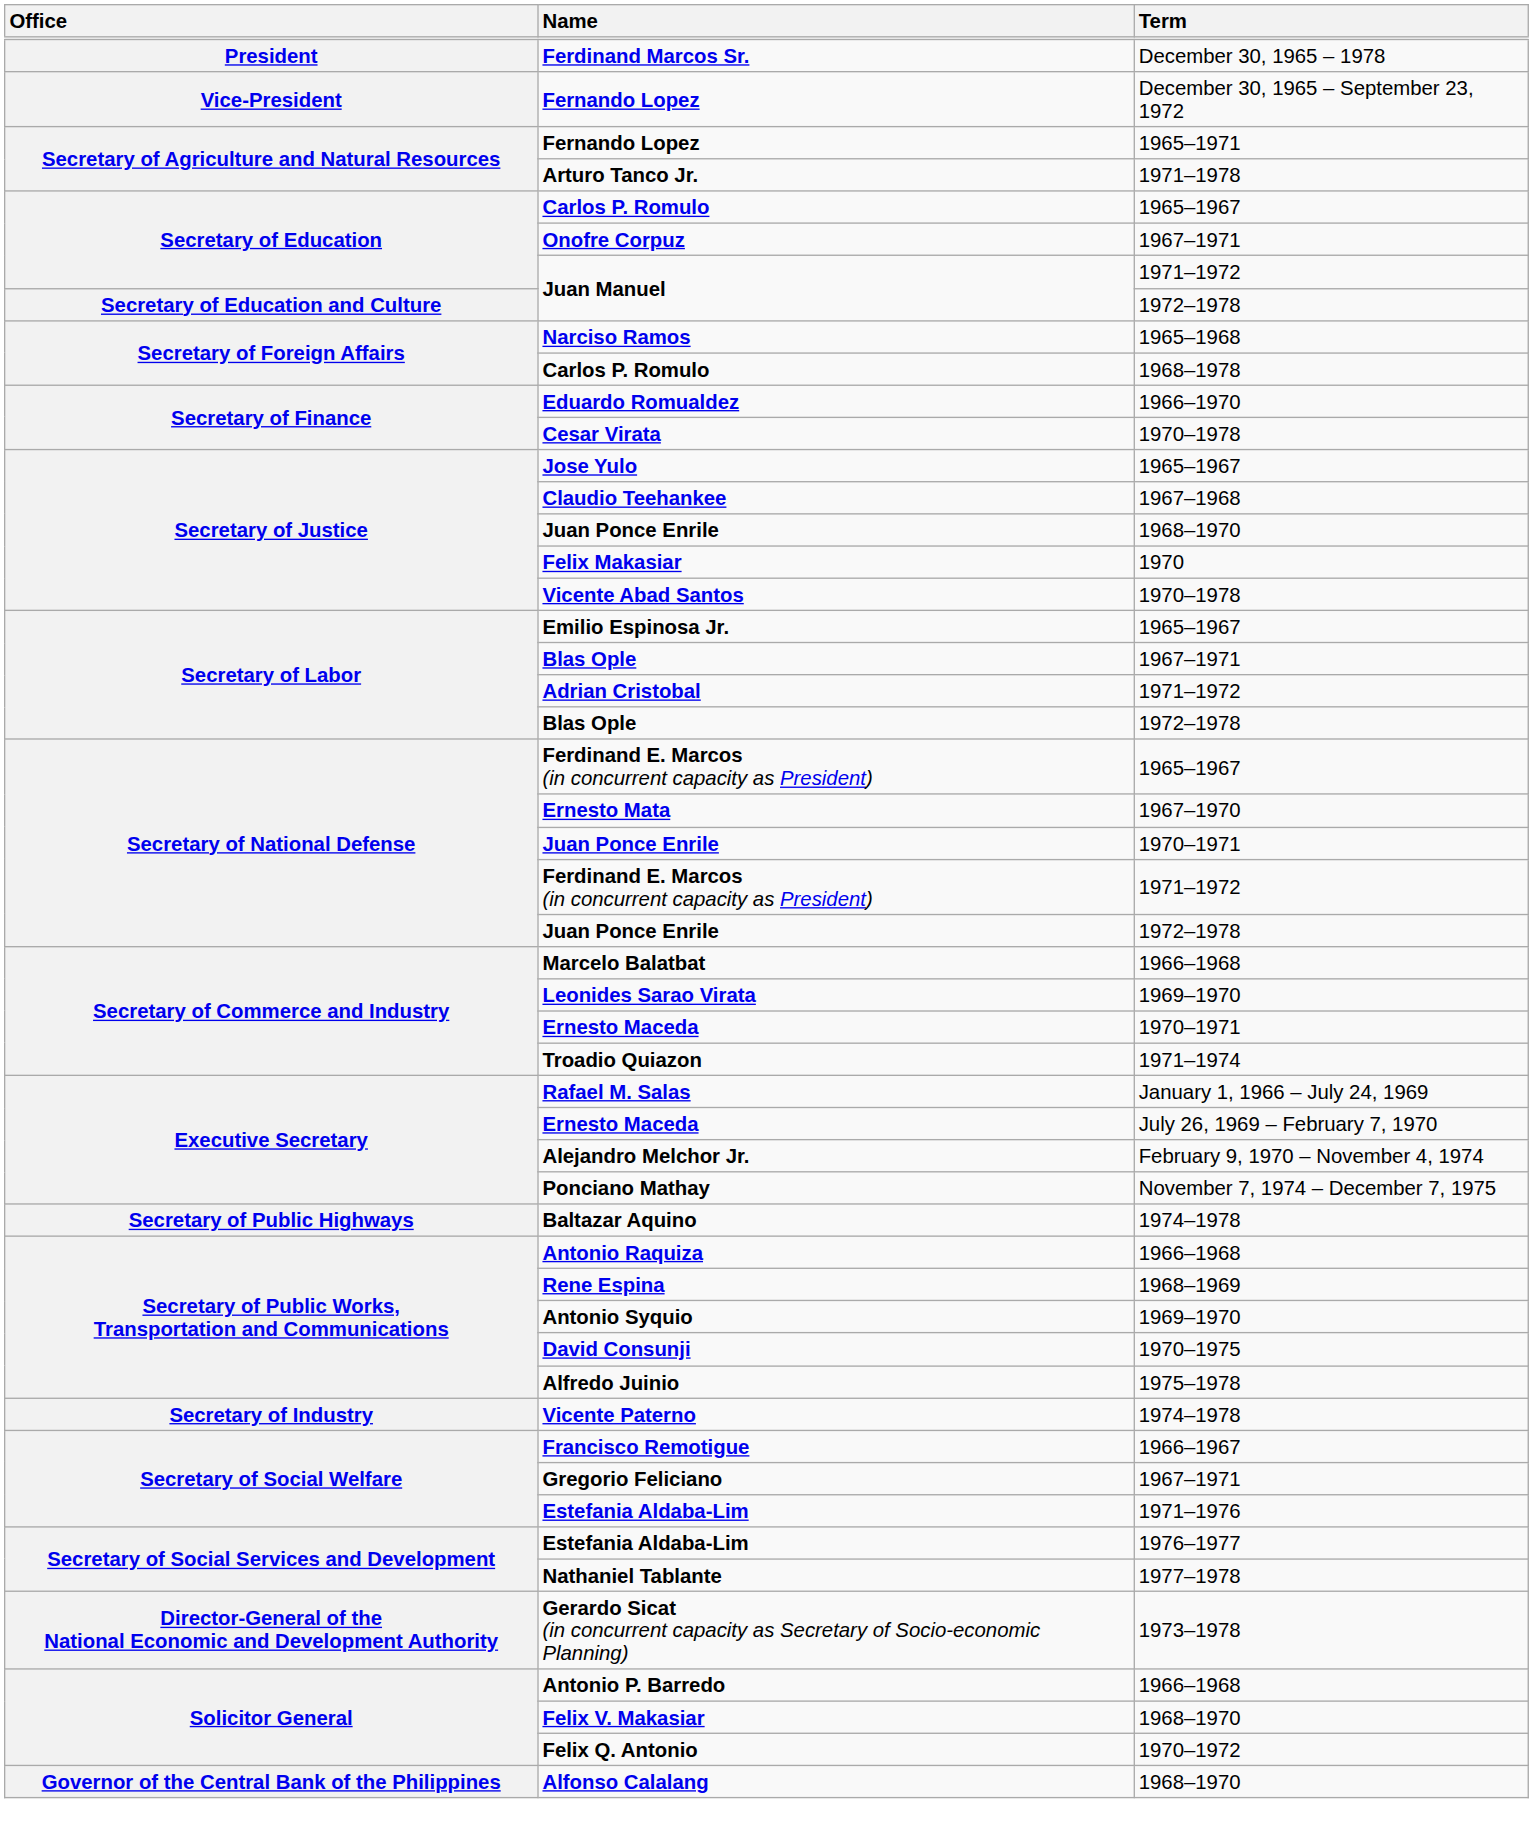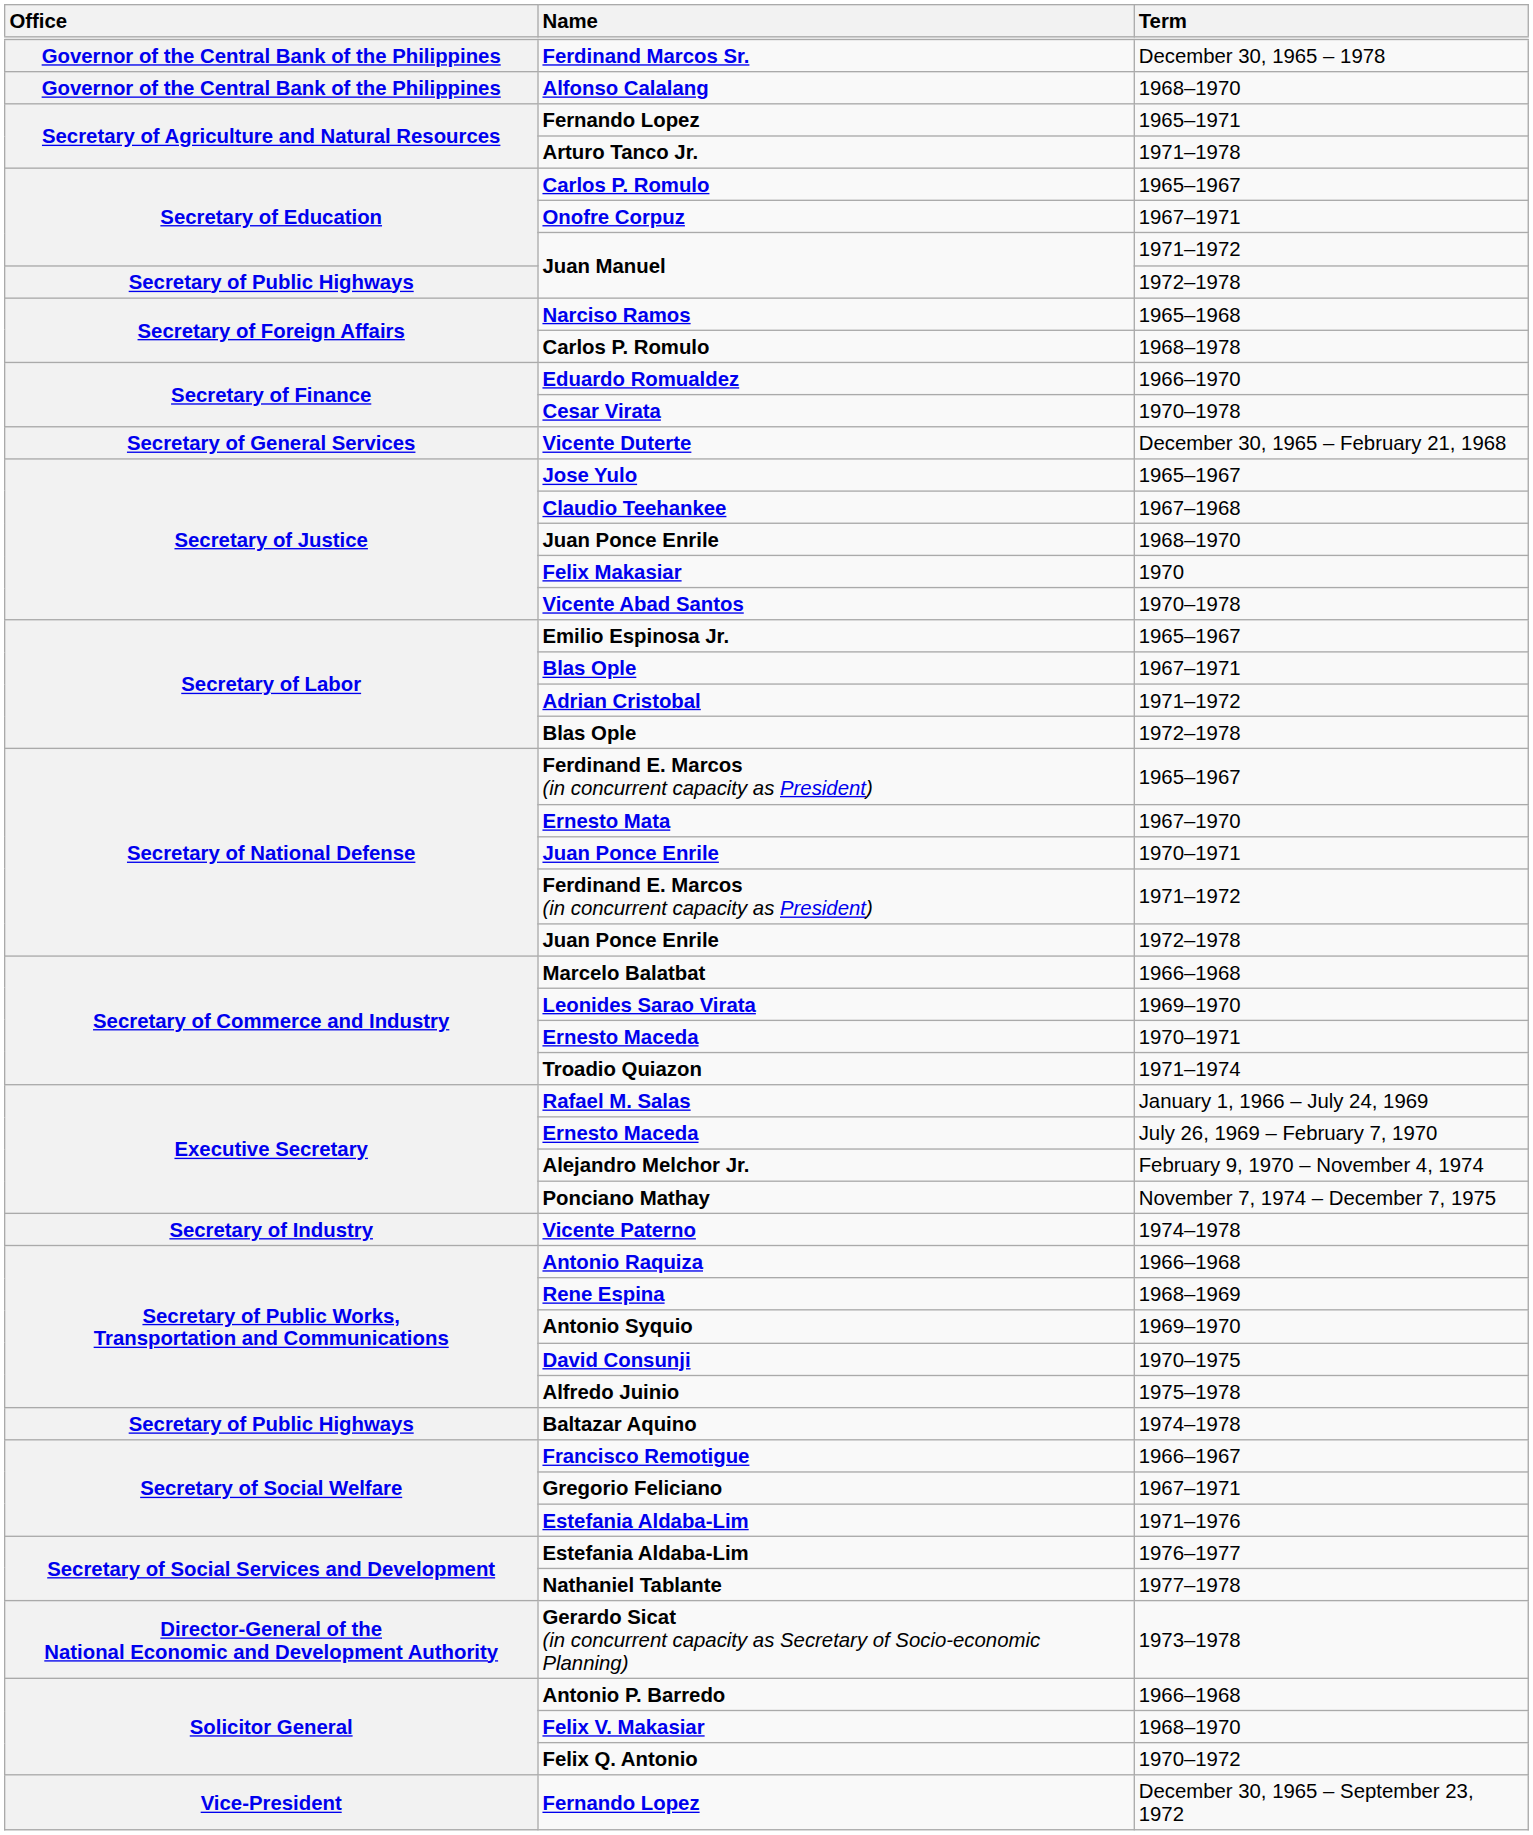Ferdinand Marcos Sr. | Office: President -> Governor of the Central Bank of the Philippines
rows swapped: Fernando Lopez / December 30, 1965 – September 23, 1972 <-> Alfonso Calalang
Juan Manuel / 1972–1978 | Office: Secretary of Education and Culture -> Secretary of Public Highways
+ row: Secretary of General Services | Vicente Duterte | December 30, 1965 – February 21, 1968
rows swapped: Vicente Paterno <-> Baltazar Aquino
